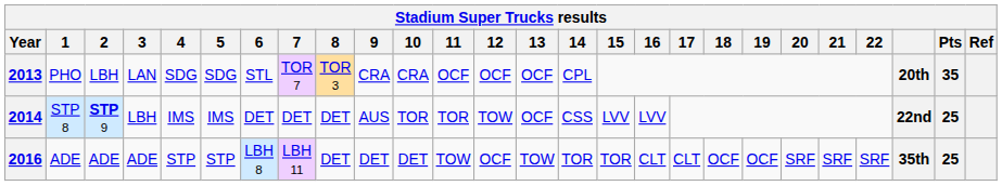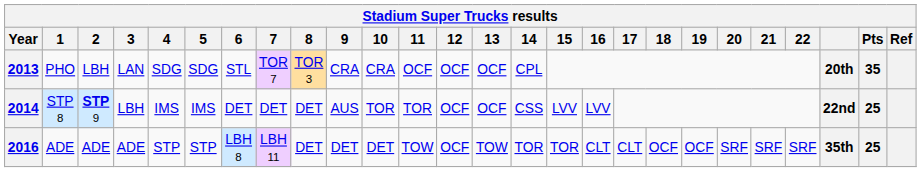2014 | 12: TOW -> OCF
